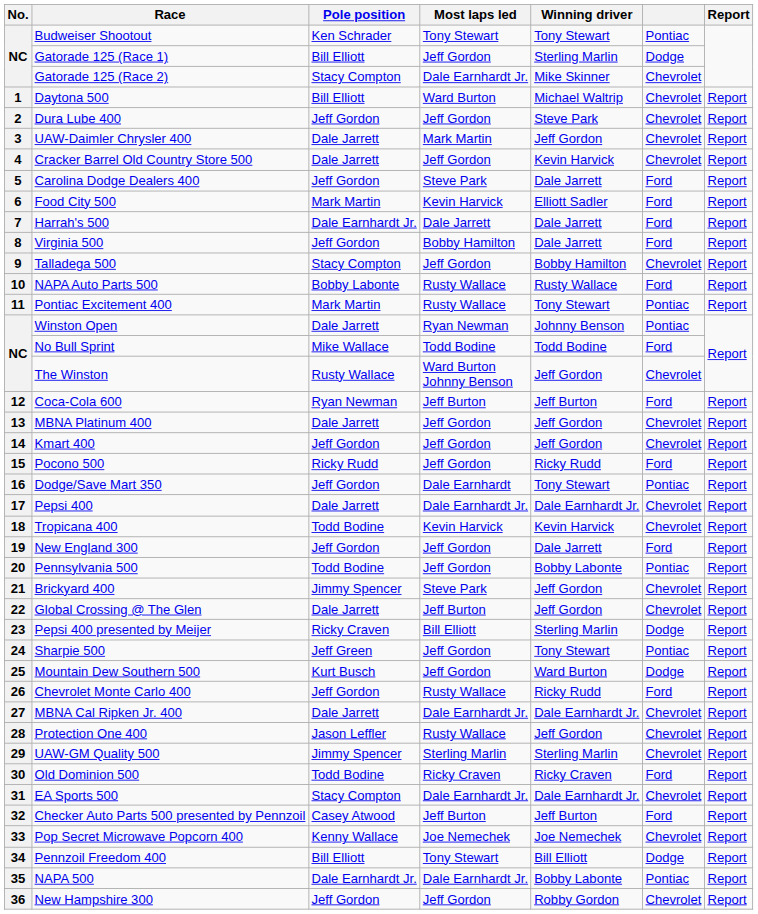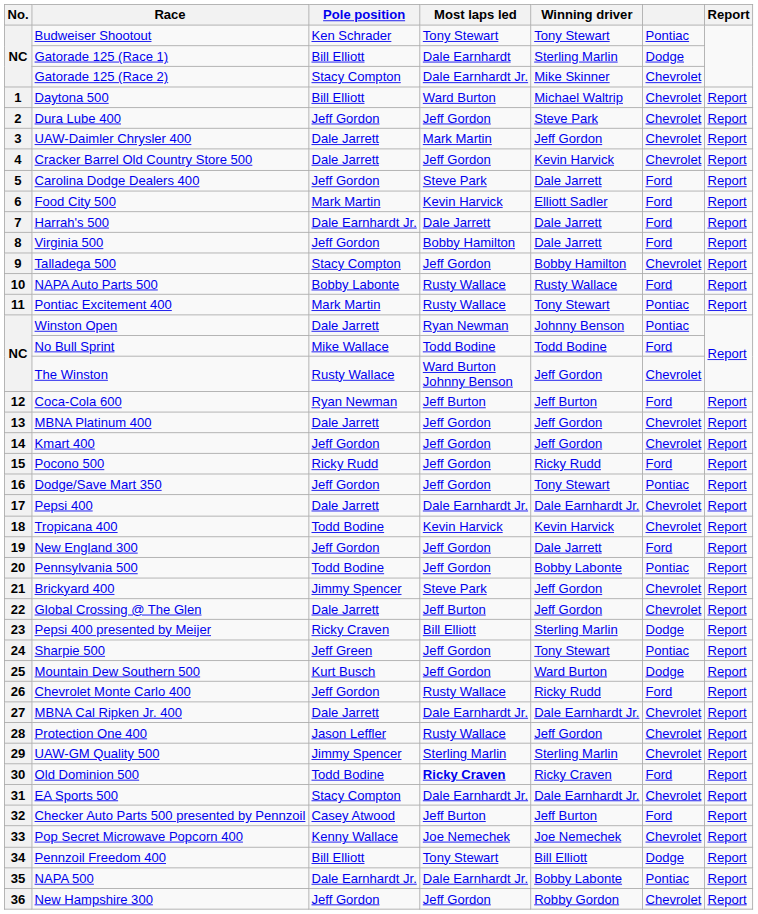Gatorade 125 (Race 1) | Most laps led: Jeff Gordon -> Dale Earnhardt
Dodge/Save Mart 350 | Most laps led: Dale Earnhardt -> Jeff Gordon
Old Dominion 500 | Most laps led: normal -> bold
